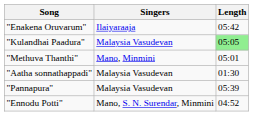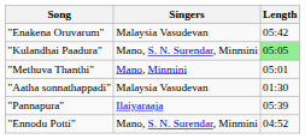"Enakena Oruvarum" | Singers: Ilaiyaraaja -> Malaysia Vasudevan
"Kulandhai Paadura" | Singers: Malaysia Vasudevan -> Mano, S. N. Surendar, Minmini
"Pannapura" | Singers: Malaysia Vasudevan -> Ilaiyaraaja
